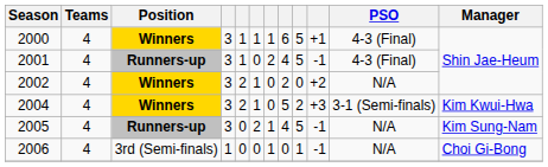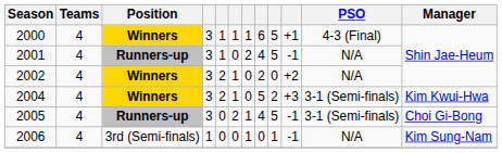2001 | PSO: 4-3 (Final) -> N/A
2005 | PSO: N/A -> 3-1 (Semi-finals)
2005 | Manager: Kim Sung-Nam -> Choi Gi-Bong
2006 | Manager: Choi Gi-Bong -> Kim Sung-Nam
